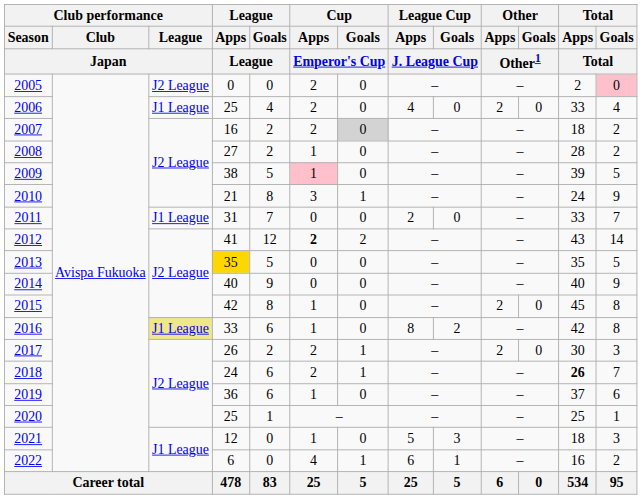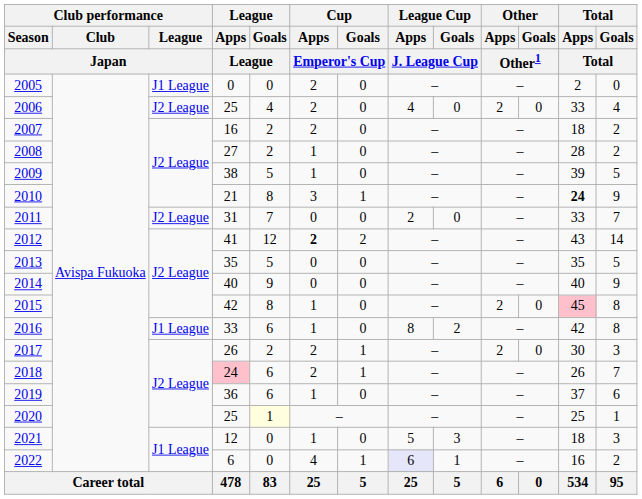2005 | Club performance / League / Japan: J2 League -> J1 League
2005 | Total / Goals / Total: pink background -> no background
2006 | Club performance / League / Japan: J1 League -> J2 League
2007 | Cup / Goals / Emperor's Cup: lightgrey background -> no background
2009 | Cup / Apps / Emperor's Cup: pink background -> no background
2010 | Total / Apps / Total: normal -> bold
2011 | Club performance / League / Japan: J1 League -> J2 League
2013 | League / Apps / League: gold background -> no background
2015 | Total / Apps / Total: no background -> pink background
2016 | Club performance / League / Japan: khaki background -> no background
2018 | League / Apps / League: no background -> pink background
2018 | Total / Apps / Total: bold -> normal
2020 | League / Goals / League: no background -> lightyellow background
2022 | League Cup / Apps / J. League Cup: no background -> lavender background
